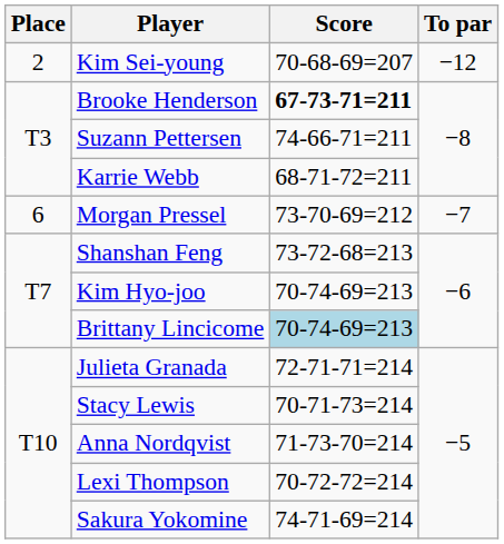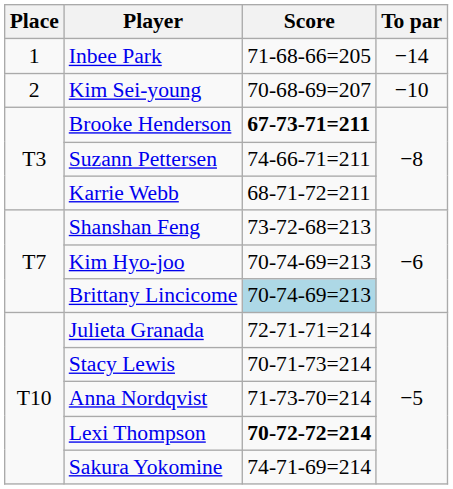+ row: 1 | Inbee Park | 71-68-66=205 | −14
Kim Sei-young | To par: −12 -> −10
- row: 6 | Morgan Pressel | 73-70-69=212 | −7
Lexi Thompson | Score: normal -> bold
